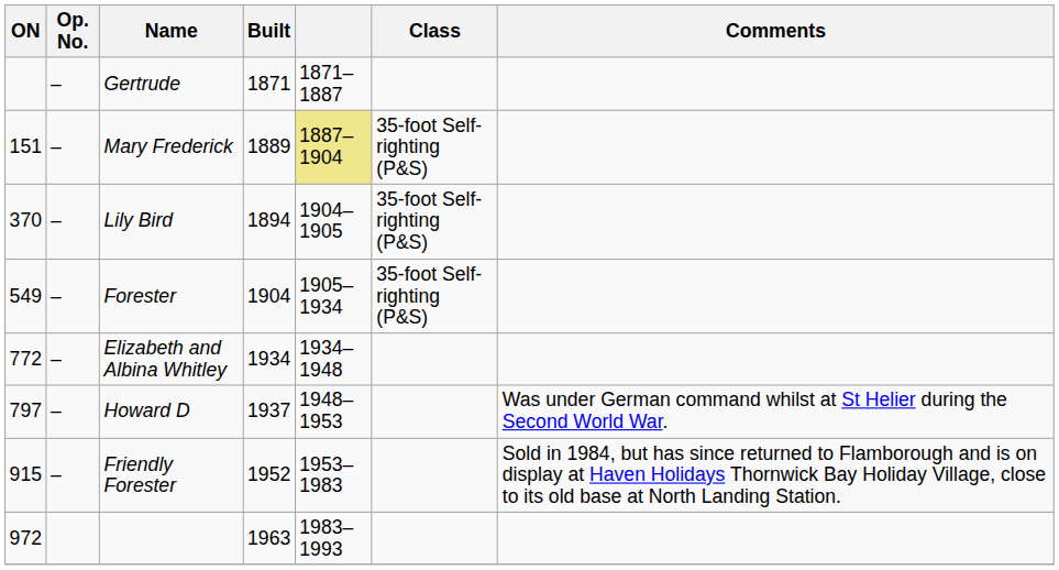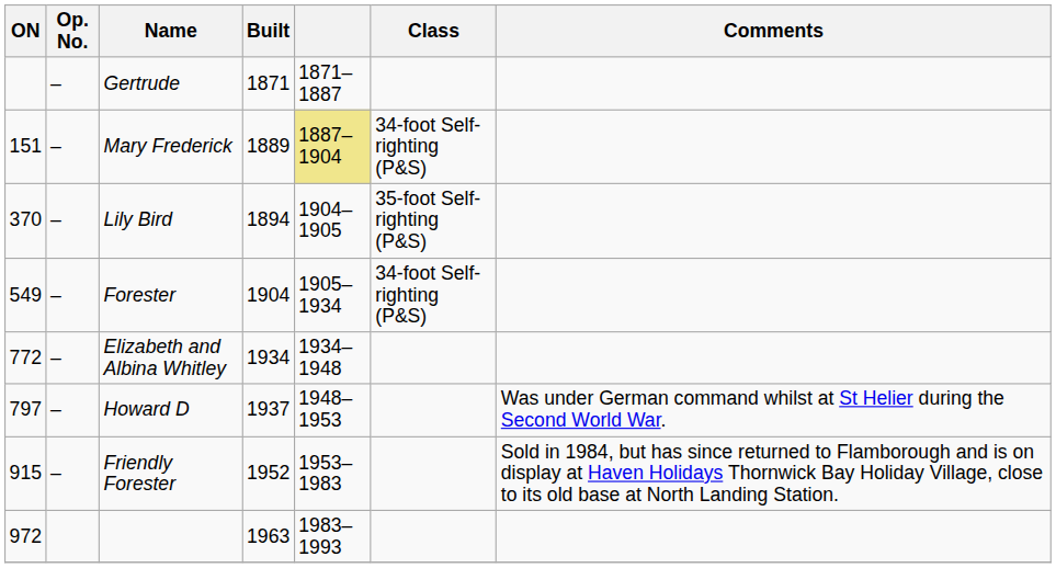Mary Frederick | Class: 35-foot Self-righting (P&S) -> 34-foot Self-righting (P&S)
Forester | Class: 35-foot Self-righting (P&S) -> 34-foot Self-righting (P&S)
